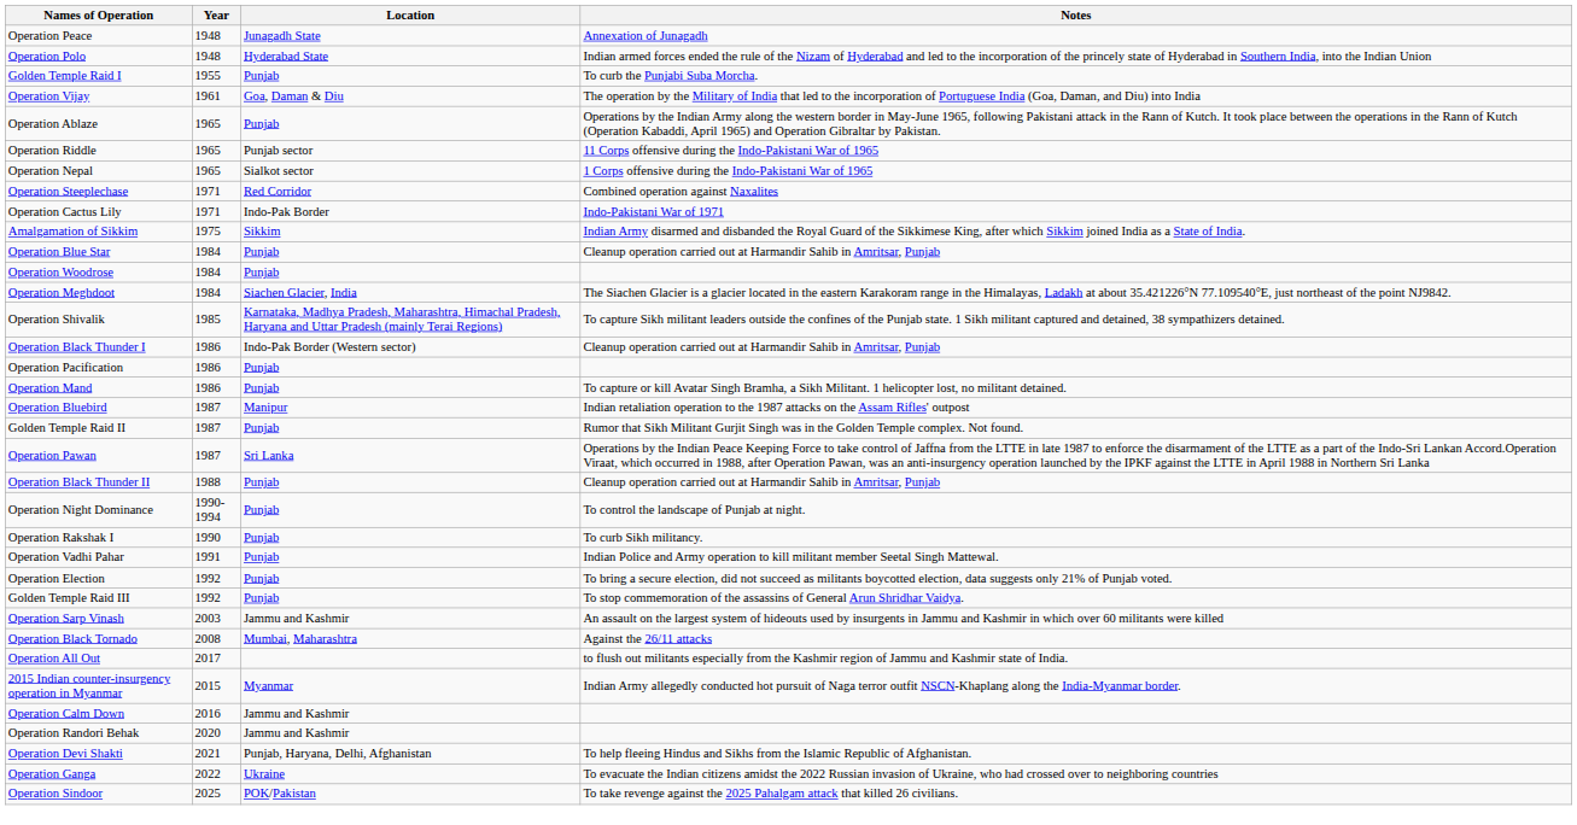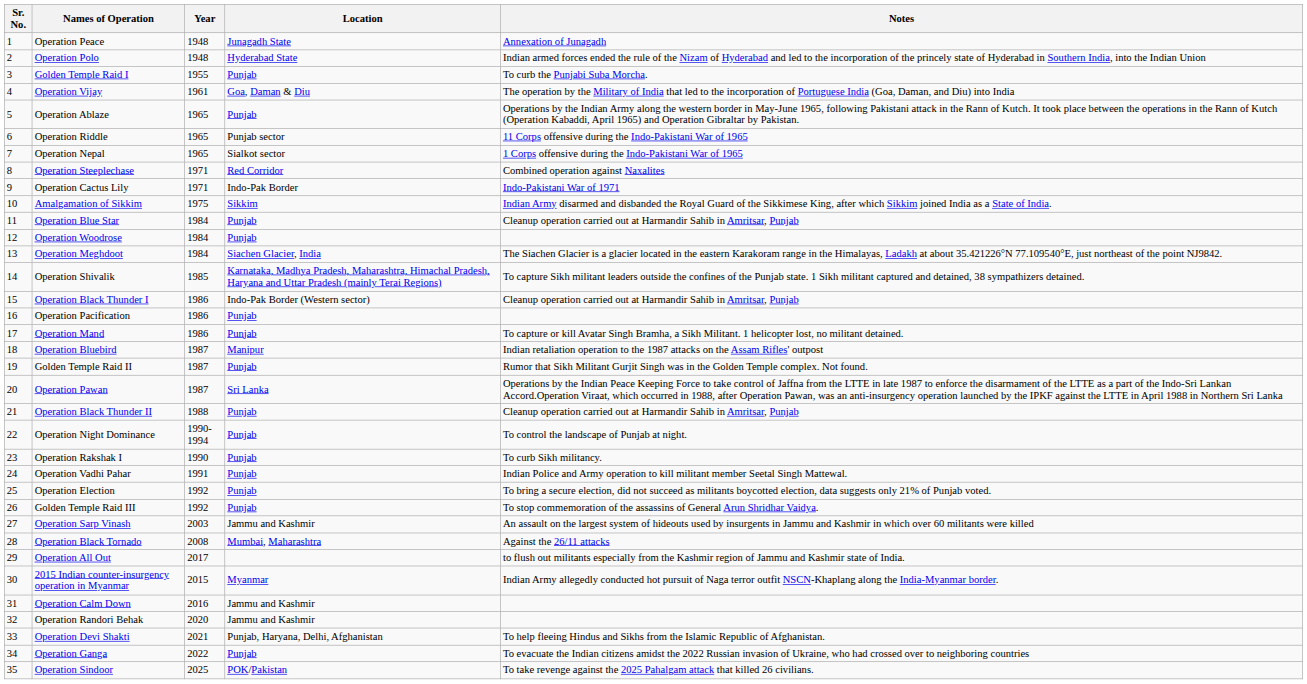+ column: Sr. No. | 1 | 2 | 3 | 4 | 5 | 6 | 7 | 8 | 9 | 10 | 11 | 12 | 13 | 14 | 15 | 16 | 17 | 18 | 19 | 20 | 21 | 22 | 23 | 24 | 25 | 26 | 27 | 28 | 29 | 30 | 31 | 32 | 33 | 34 | 35
Operation Ganga | Location: Ukraine -> Punjab
